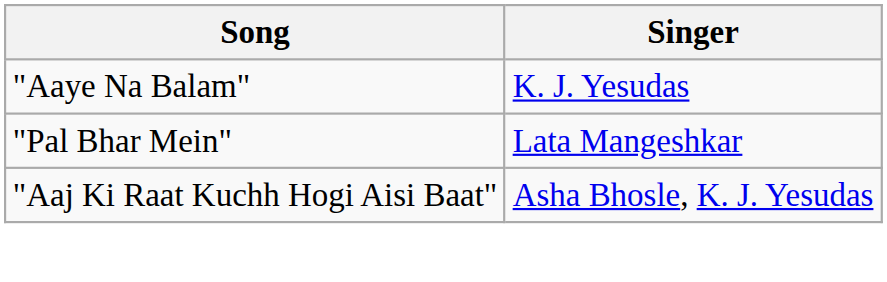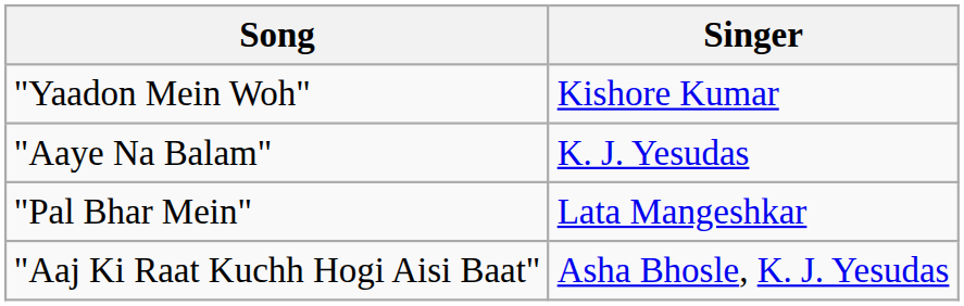+ row: "Yaadon Mein Woh" | Kishore Kumar
